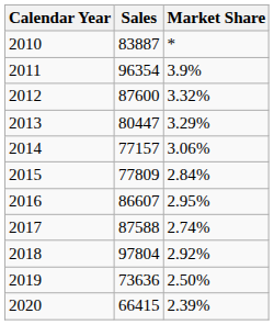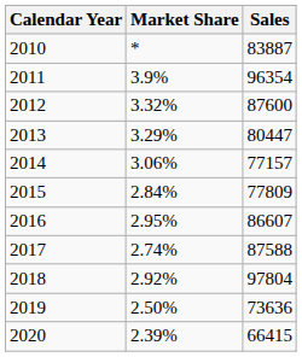columns swapped: Sales <-> Market Share
